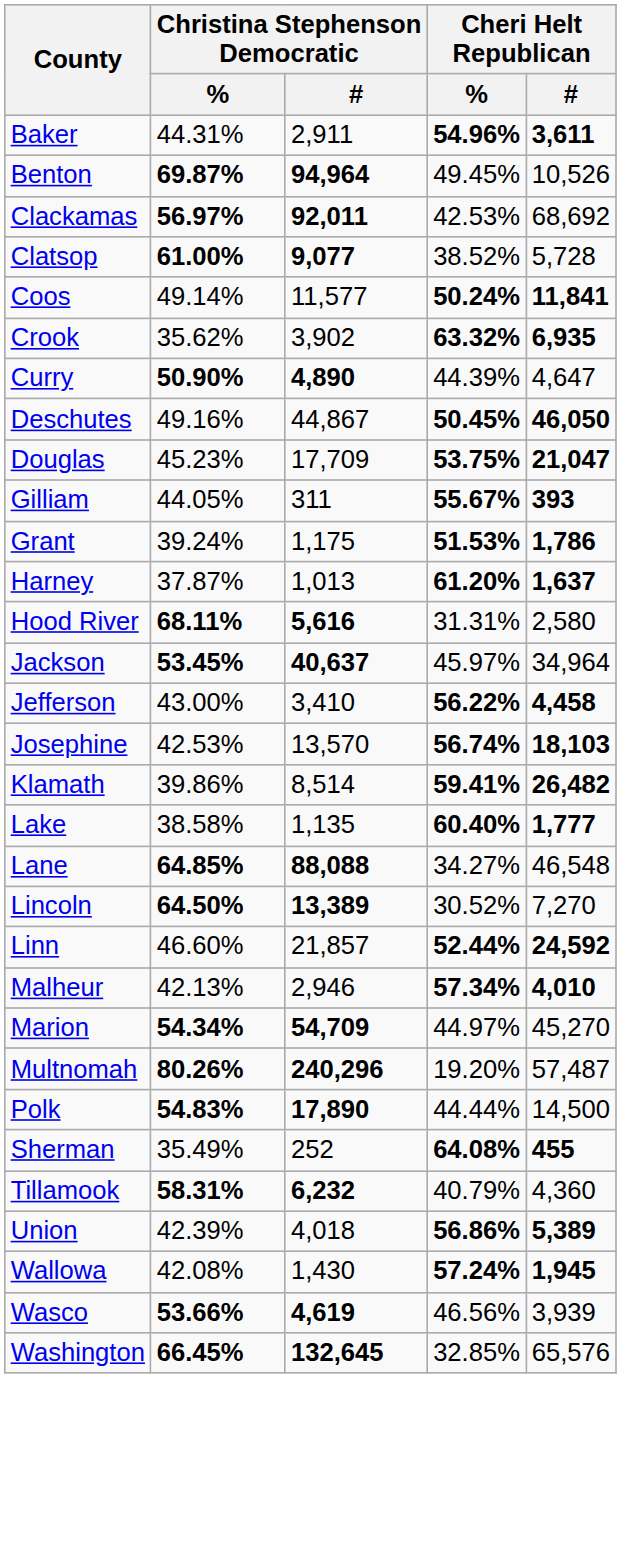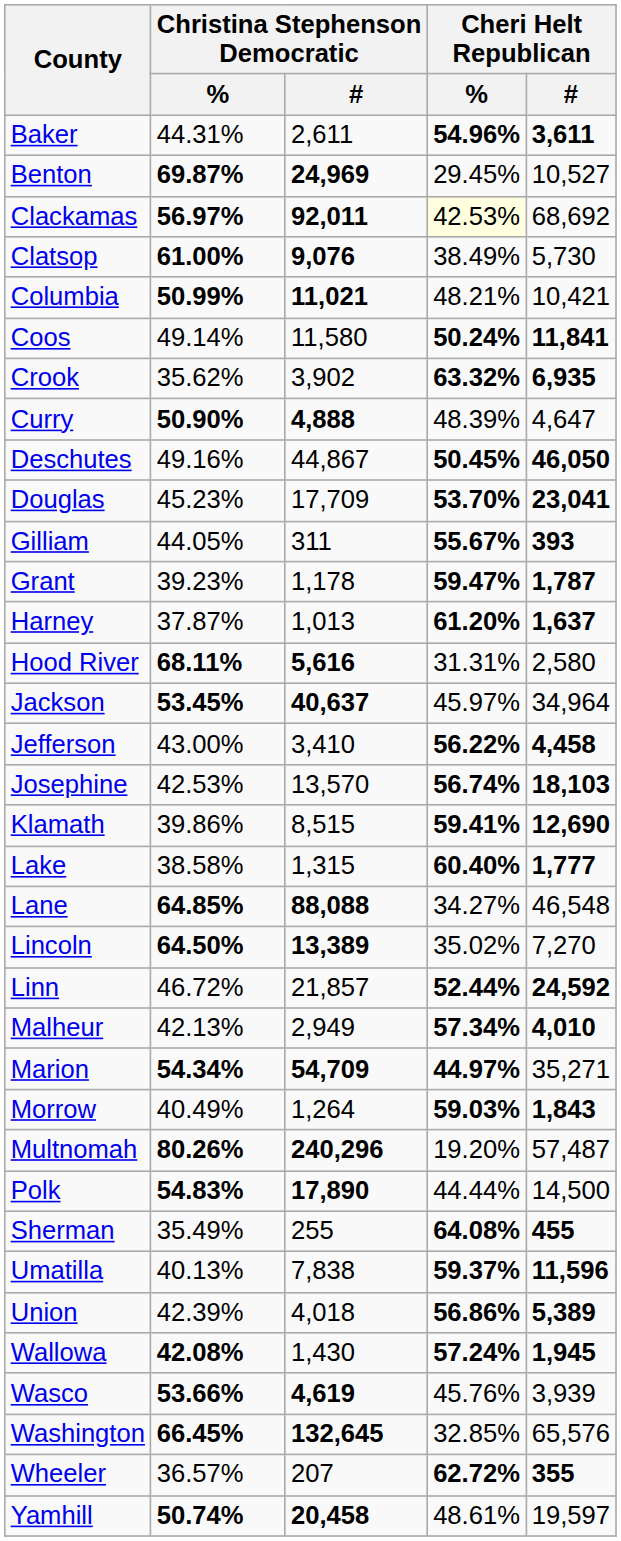Baker | Christina Stephenson Democratic / #: 2,911 -> 2,611
Benton | Christina Stephenson Democratic / #: 94,964 -> 24,969
Benton | Cheri Helt Republican / %: 49.45% -> 29.45%
Benton | Cheri Helt Republican / #: 10,526 -> 10,527
Clackamas | Cheri Helt Republican / %: no background -> lightyellow background
Clatsop | Christina Stephenson Democratic / #: 9,077 -> 9,076
Clatsop | Cheri Helt Republican / %: 38.52% -> 38.49%
Clatsop | Cheri Helt Republican / #: 5,728 -> 5,730
+ row: Columbia | 50.99% | 11,021 | 48.21% | 10,421
Coos | Christina Stephenson Democratic / #: 11,577 -> 11,580
Curry | Christina Stephenson Democratic / #: 4,890 -> 4,888
Curry | Cheri Helt Republican / %: 44.39% -> 48.39%
Douglas | Cheri Helt Republican / %: 53.75% -> 53.70%
Douglas | Cheri Helt Republican / #: 21,047 -> 23,041
Grant | Christina Stephenson Democratic / %: 39.24% -> 39.23%
Grant | Christina Stephenson Democratic / #: 1,175 -> 1,178
Grant | Cheri Helt Republican / %: 51.53% -> 59.47%
Grant | Cheri Helt Republican / #: 1,786 -> 1,787
Klamath | Christina Stephenson Democratic / #: 8,514 -> 8,515
Klamath | Cheri Helt Republican / #: 26,482 -> 12,690
Lake | Christina Stephenson Democratic / #: 1,135 -> 1,315
Lincoln | Cheri Helt Republican / %: 30.52% -> 35.02%
Linn | Christina Stephenson Democratic / %: 46.60% -> 46.72%
Malheur | Christina Stephenson Democratic / #: 2,946 -> 2,949
Marion | Cheri Helt Republican / %: normal -> bold
Marion | Cheri Helt Republican / #: 45,270 -> 35,271
+ row: Morrow | 40.49% | 1,264 | 59.03% | 1,843
Sherman | Christina Stephenson Democratic / #: 252 -> 255
- row: Tillamook | 58.31% | 6,232 | 40.79% | 4,360
+ row: Umatilla | 40.13% | 7,838 | 59.37% | 11,596
Wallowa | Christina Stephenson Democratic / %: normal -> bold
Wasco | Cheri Helt Republican / %: 46.56% -> 45.76%
+ row: Wheeler | 36.57% | 207 | 62.72% | 355
+ row: Yamhill | 50.74% | 20,458 | 48.61% | 19,597
